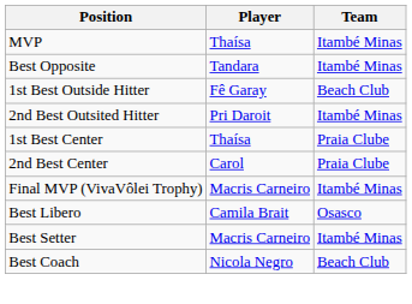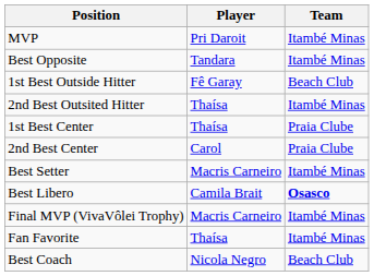MVP | Player: Thaísa -> Pri Daroit
2nd Best Outsited Hitter | Player: Pri Daroit -> Thaísa
rows swapped: Best Setter <-> Final MVP (VivaVôlei Trophy)
Best Libero | Team: normal -> bold
+ row: Fan Favorite | Thaísa | Itambé Minas
